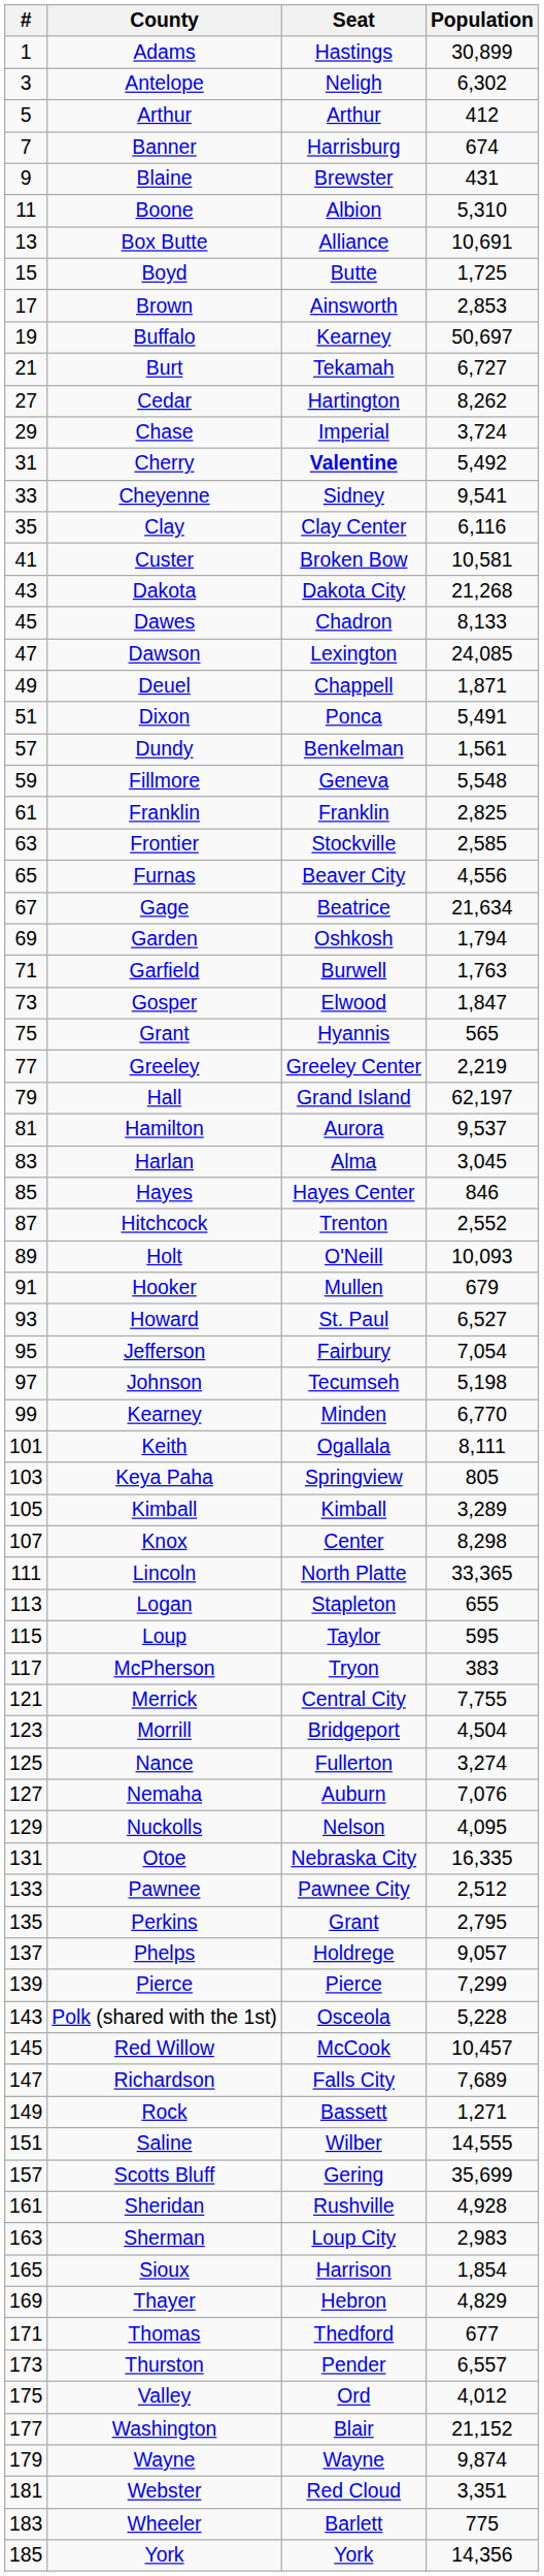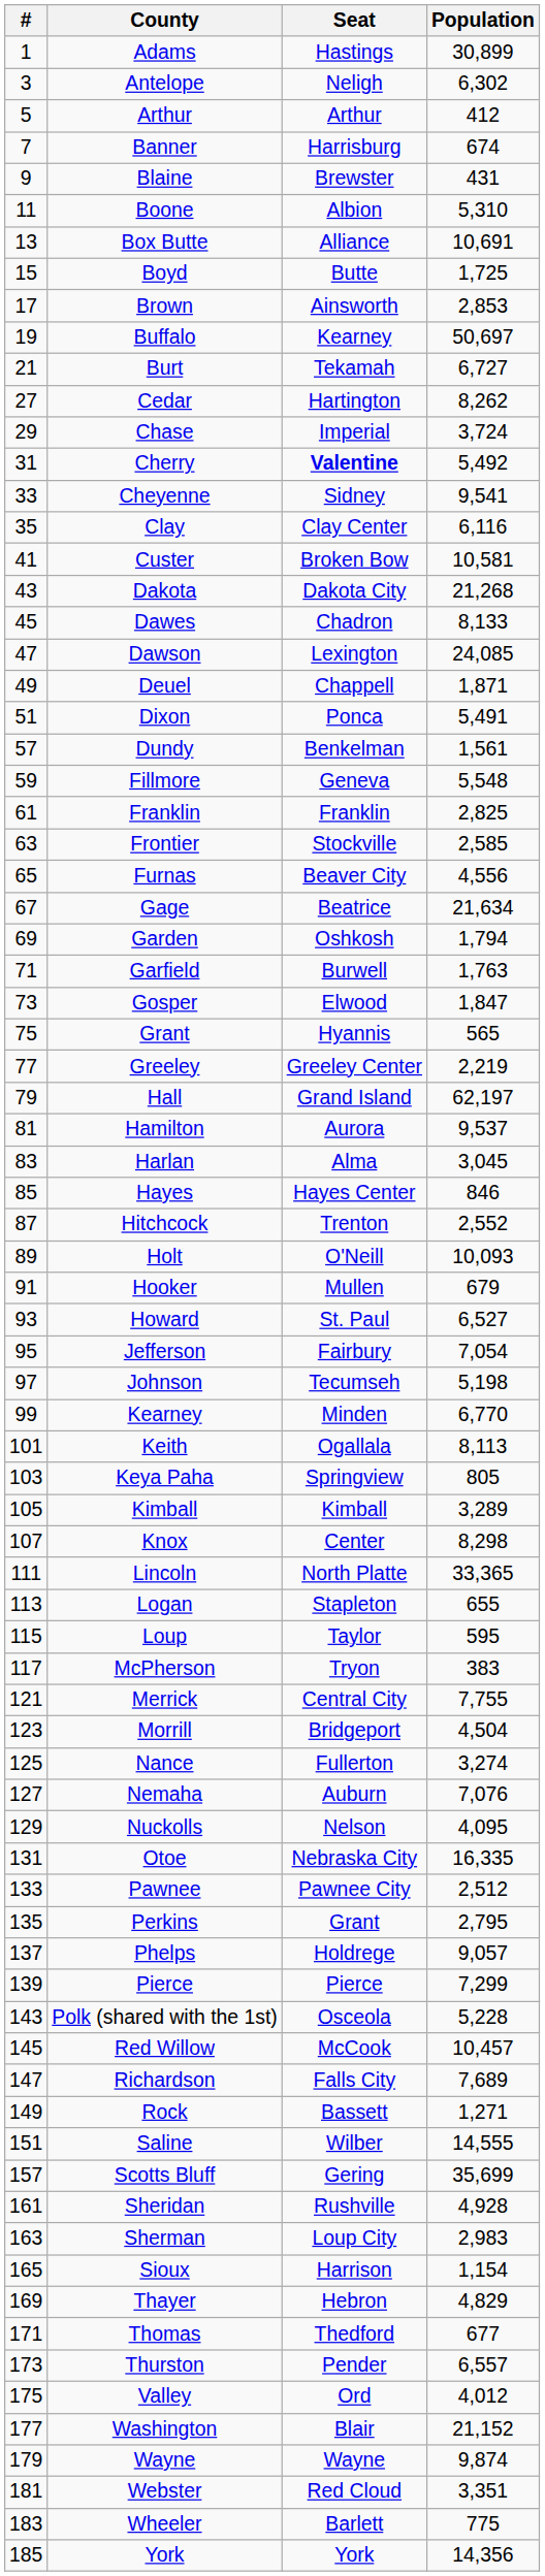Keith | Population: 8,111 -> 8,113
Sioux | Population: 1,854 -> 1,154
